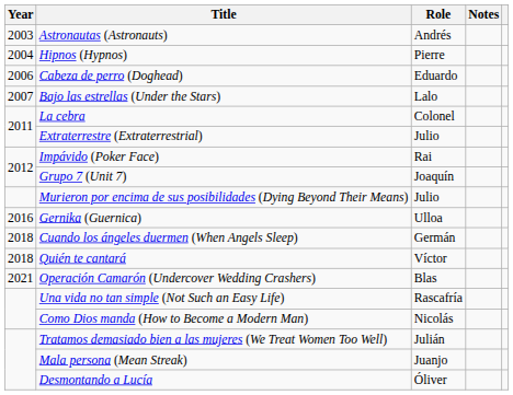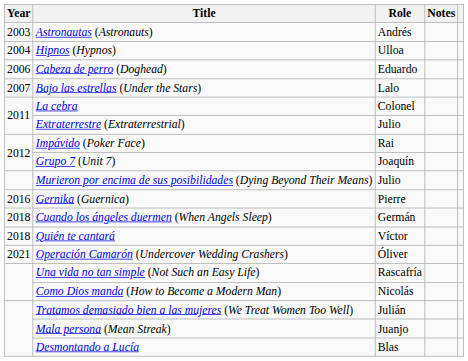Hipnos (Hypnos) | Role: Pierre -> Ulloa
Gernika (Guernica) | Role: Ulloa -> Pierre
Operación Camarón (Undercover Wedding Crashers) | Role: Blas -> Óliver
Desmontando a Lucía | Role: Óliver -> Blas
